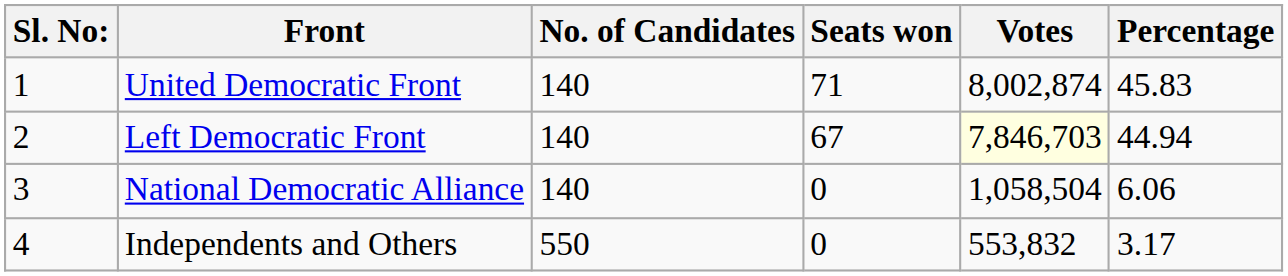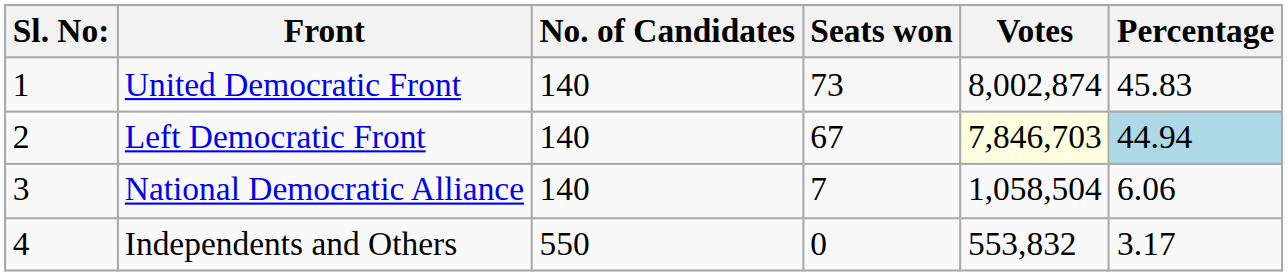United Democratic Front | Seats won: 71 -> 73
Left Democratic Front | Percentage: no background -> lightblue background
National Democratic Alliance | Seats won: 0 -> 7
